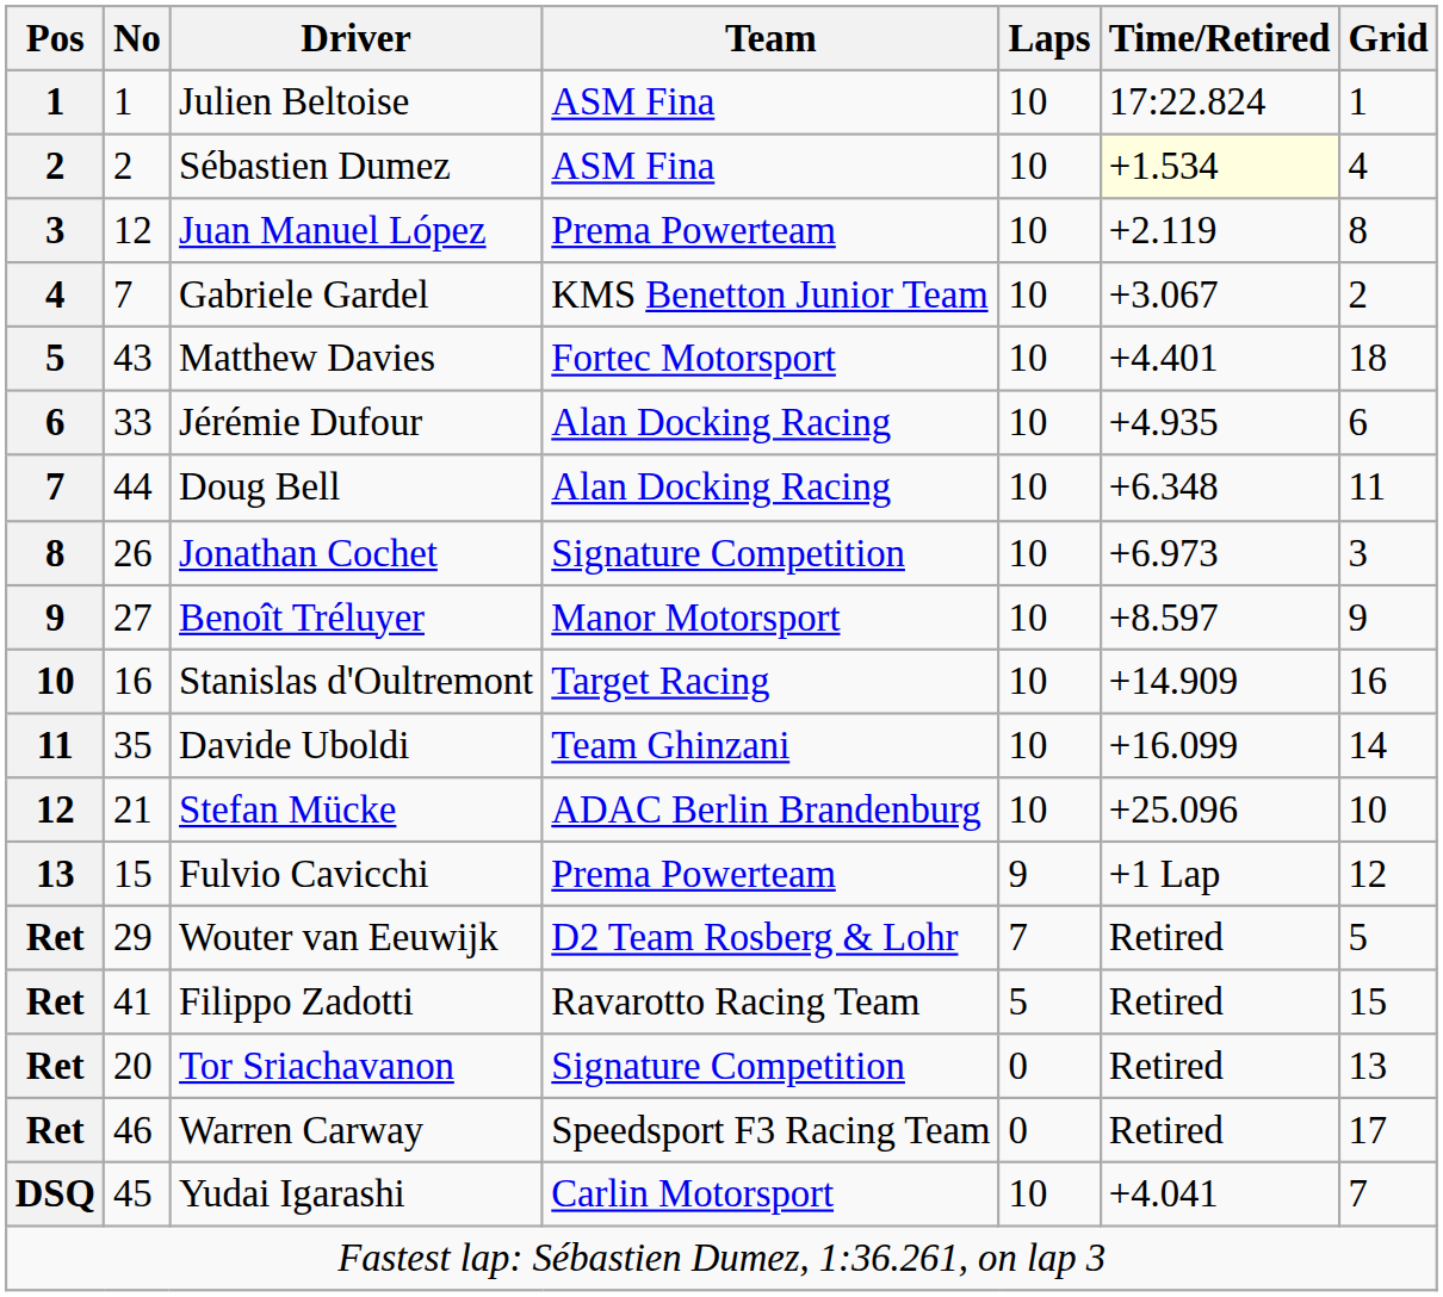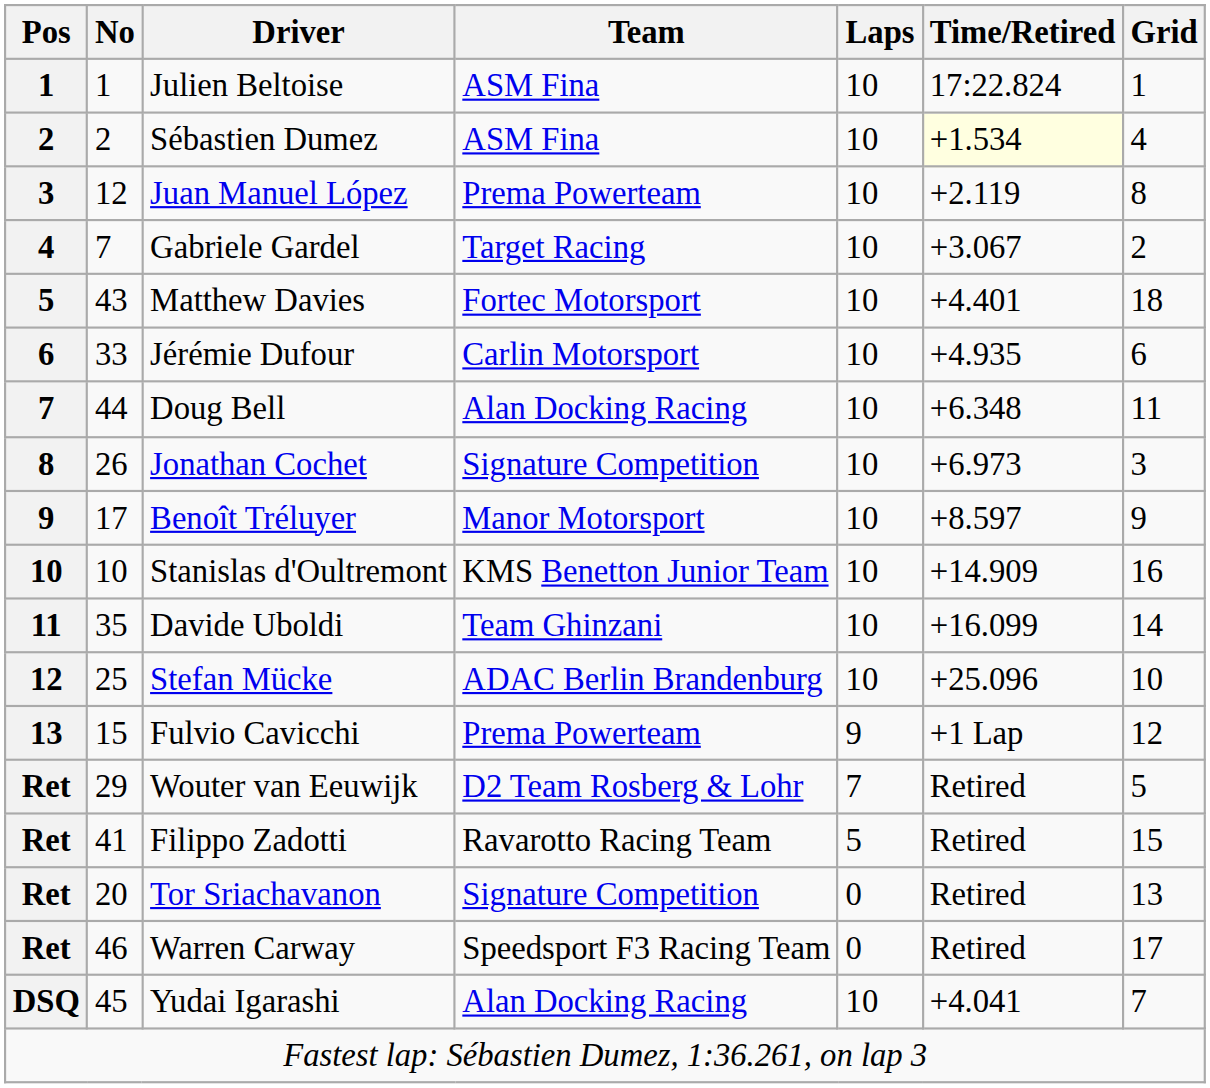Gabriele Gardel | Team: KMS Benetton Junior Team -> Target Racing
Jérémie Dufour | Team: Alan Docking Racing -> Carlin Motorsport
Benoît Tréluyer | No: 27 -> 17
Stanislas d'Oultremont | No: 16 -> 10
Stanislas d'Oultremont | Team: Target Racing -> KMS Benetton Junior Team
Stefan Mücke | No: 21 -> 25
Yudai Igarashi | Team: Carlin Motorsport -> Alan Docking Racing
